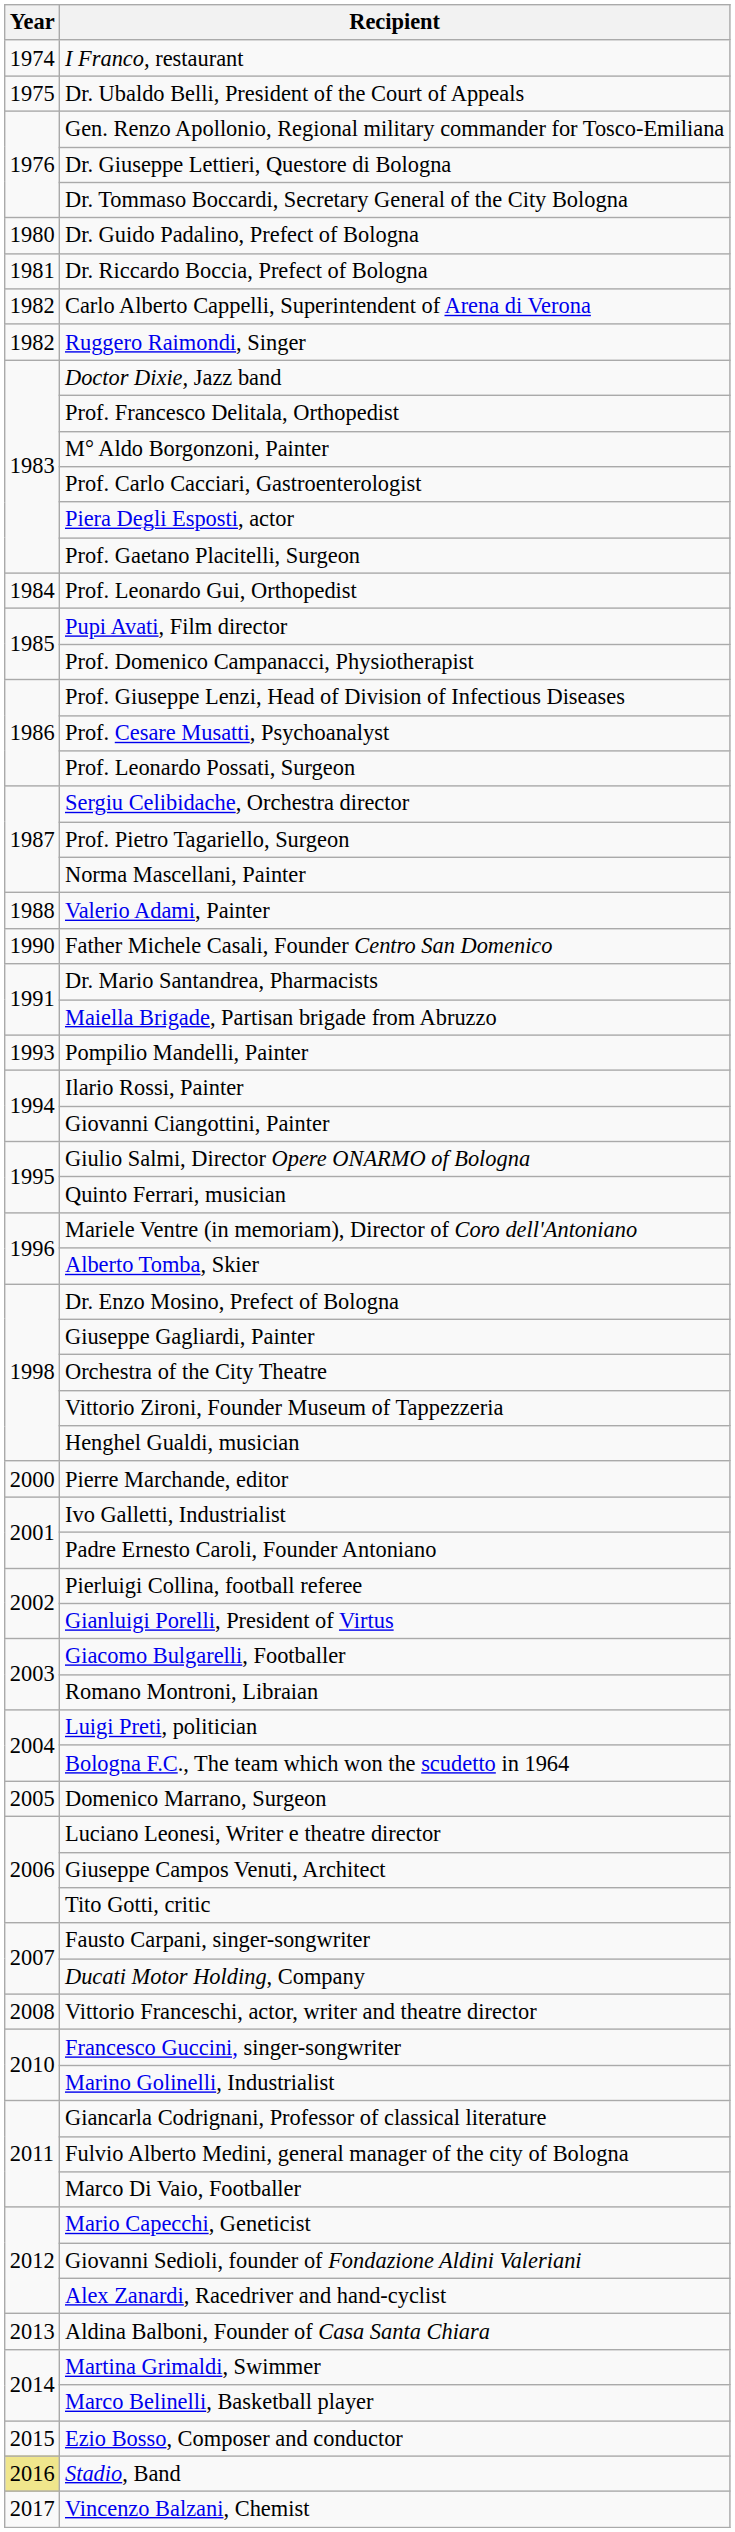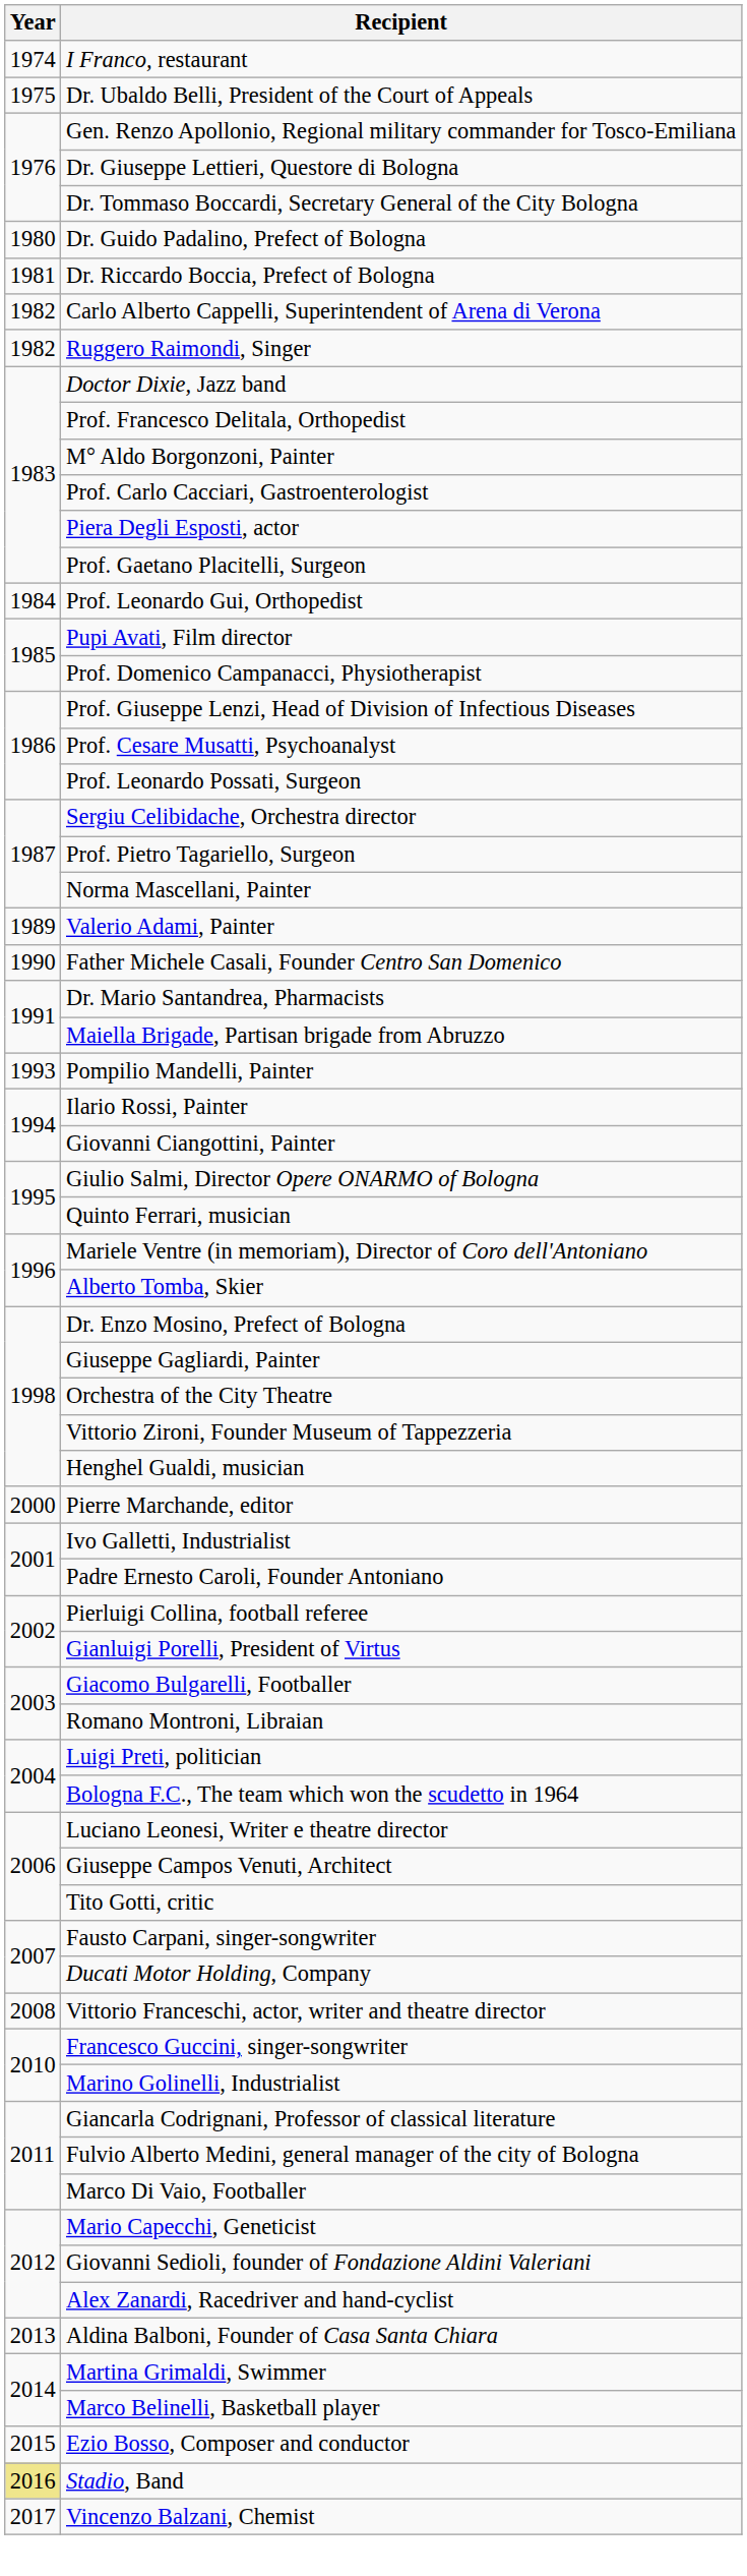Valerio Adami, Painter | Year: 1988 -> 1989
- row: 2005 | Domenico Marrano, Surgeon
